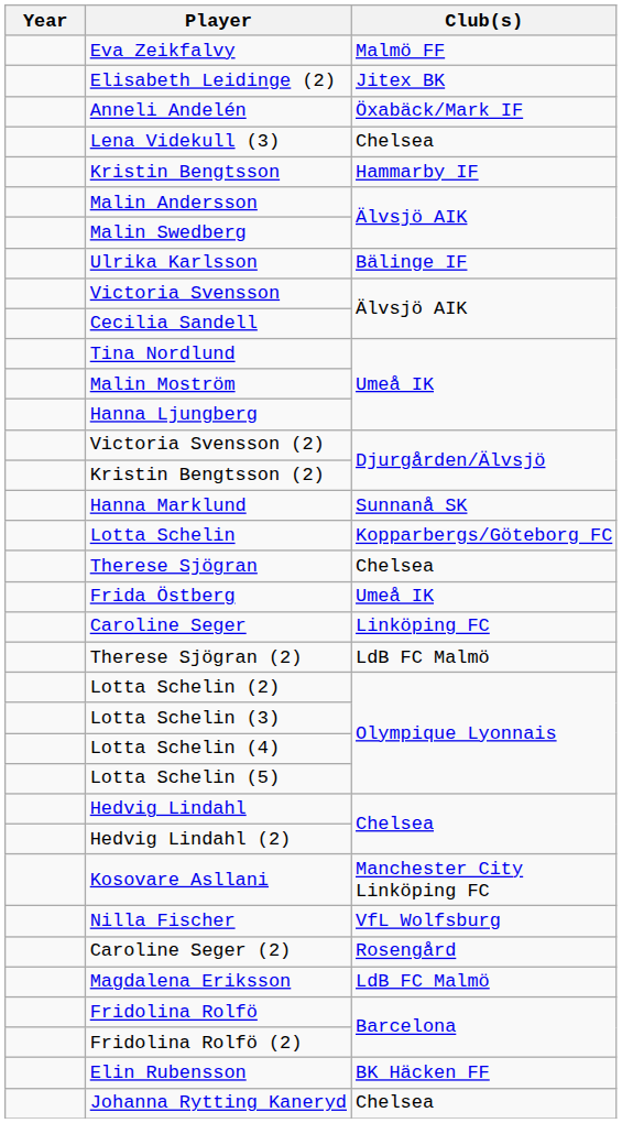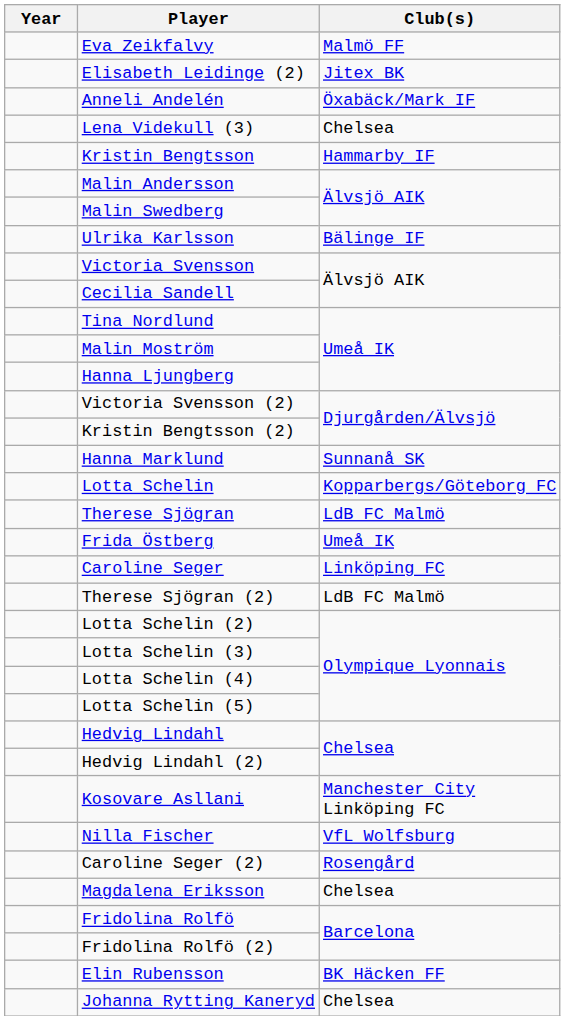Therese Sjögran | Club(s): Chelsea -> LdB FC Malmö
Magdalena Eriksson | Club(s): LdB FC Malmö -> Chelsea
